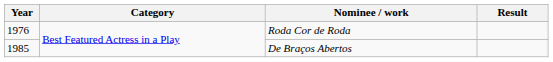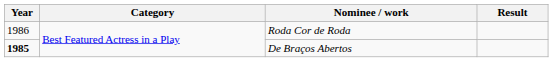Roda Cor de Roda | Year: 1976 -> 1986
De Braços Abertos | Year: normal -> bold
